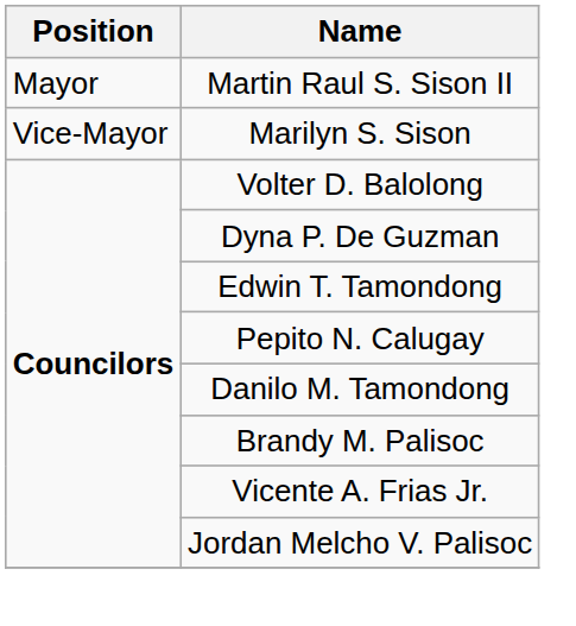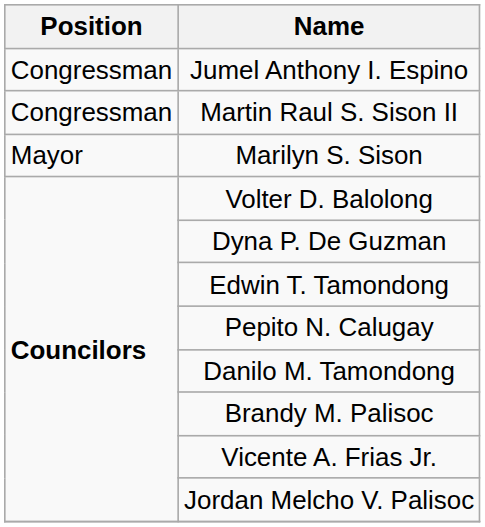+ row: Congressman | Jumel Anthony I. Espino
Martin Raul S. Sison II | Position: Mayor -> Congressman
Marilyn S. Sison | Position: Vice-Mayor -> Mayor
